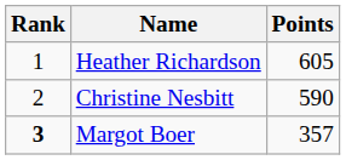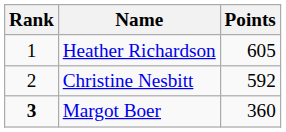Christine Nesbitt | Points: 590 -> 592
Margot Boer | Points: 357 -> 360
